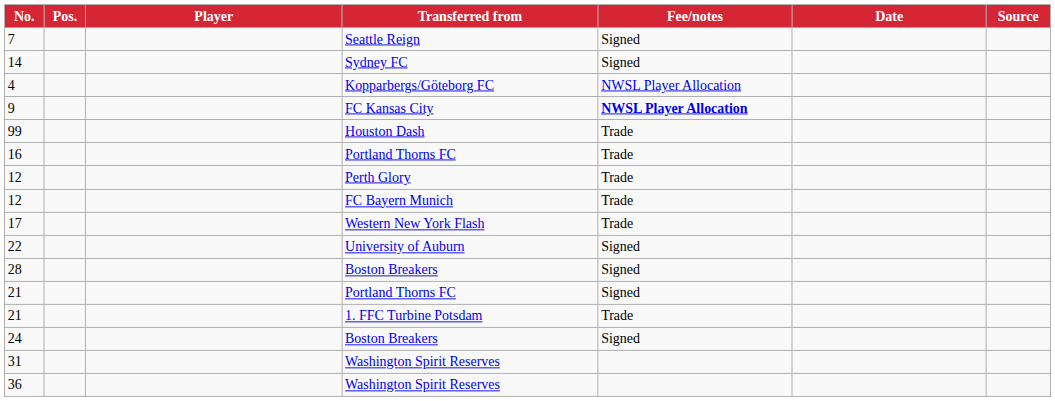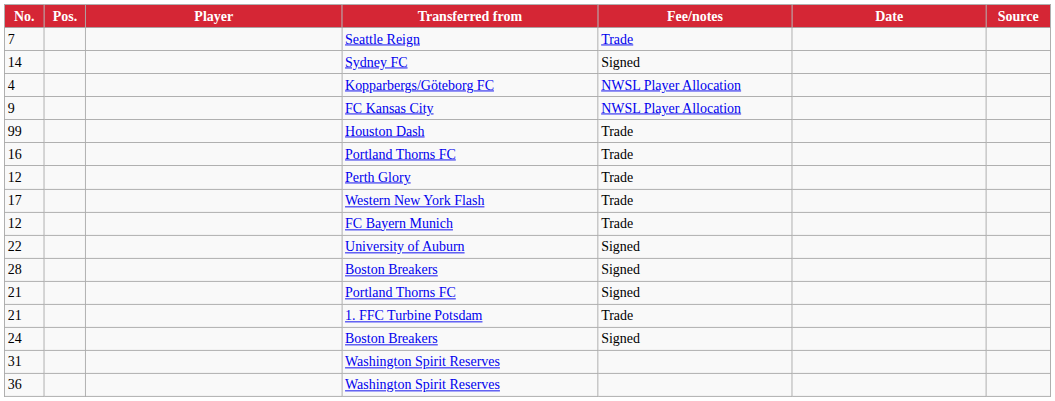7 | Fee/notes: Signed -> Trade
9 | Fee/notes: bold -> normal
rows swapped: 17 <-> 12 / FC Bayern Munich
